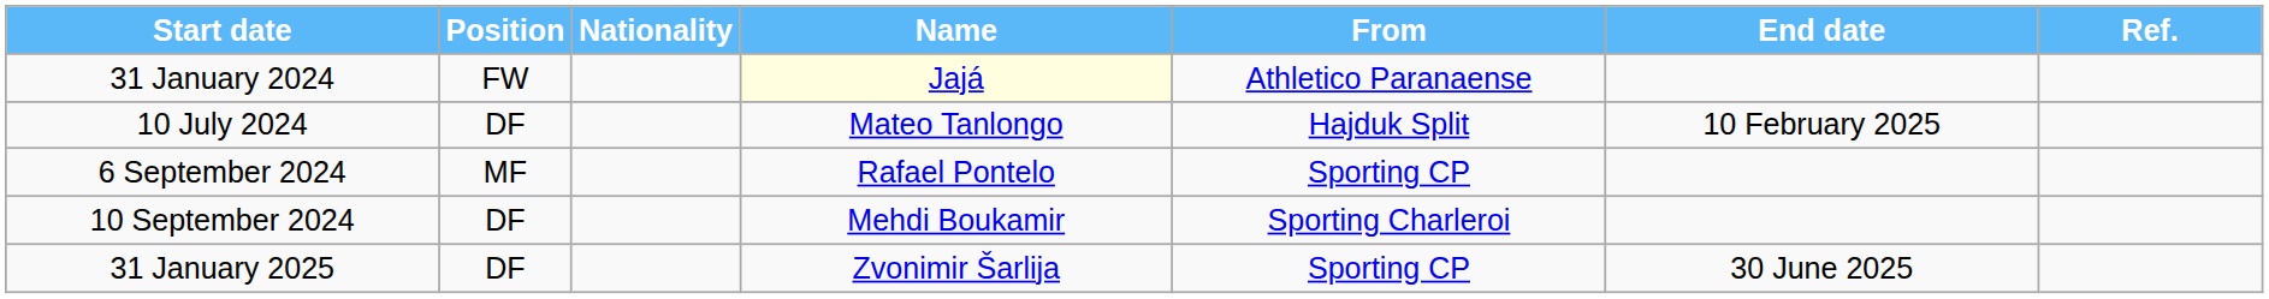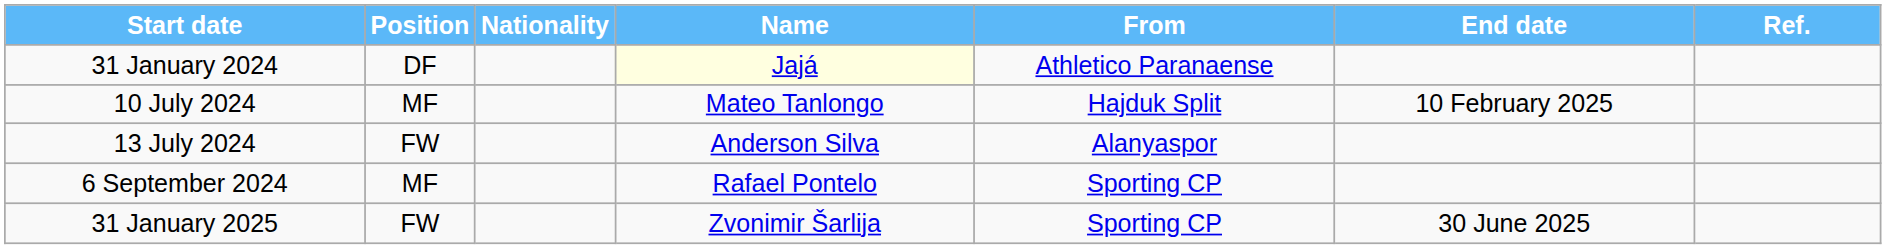31 January 2024 | Position: FW -> DF
10 July 2024 | Position: DF -> MF
+ row: 13 July 2024 | FW | Anderson Silva | Alanyaspor
- row: 10 September 2024 | DF | Mehdi Boukamir | Sporting Charleroi
31 January 2025 | Position: DF -> FW
